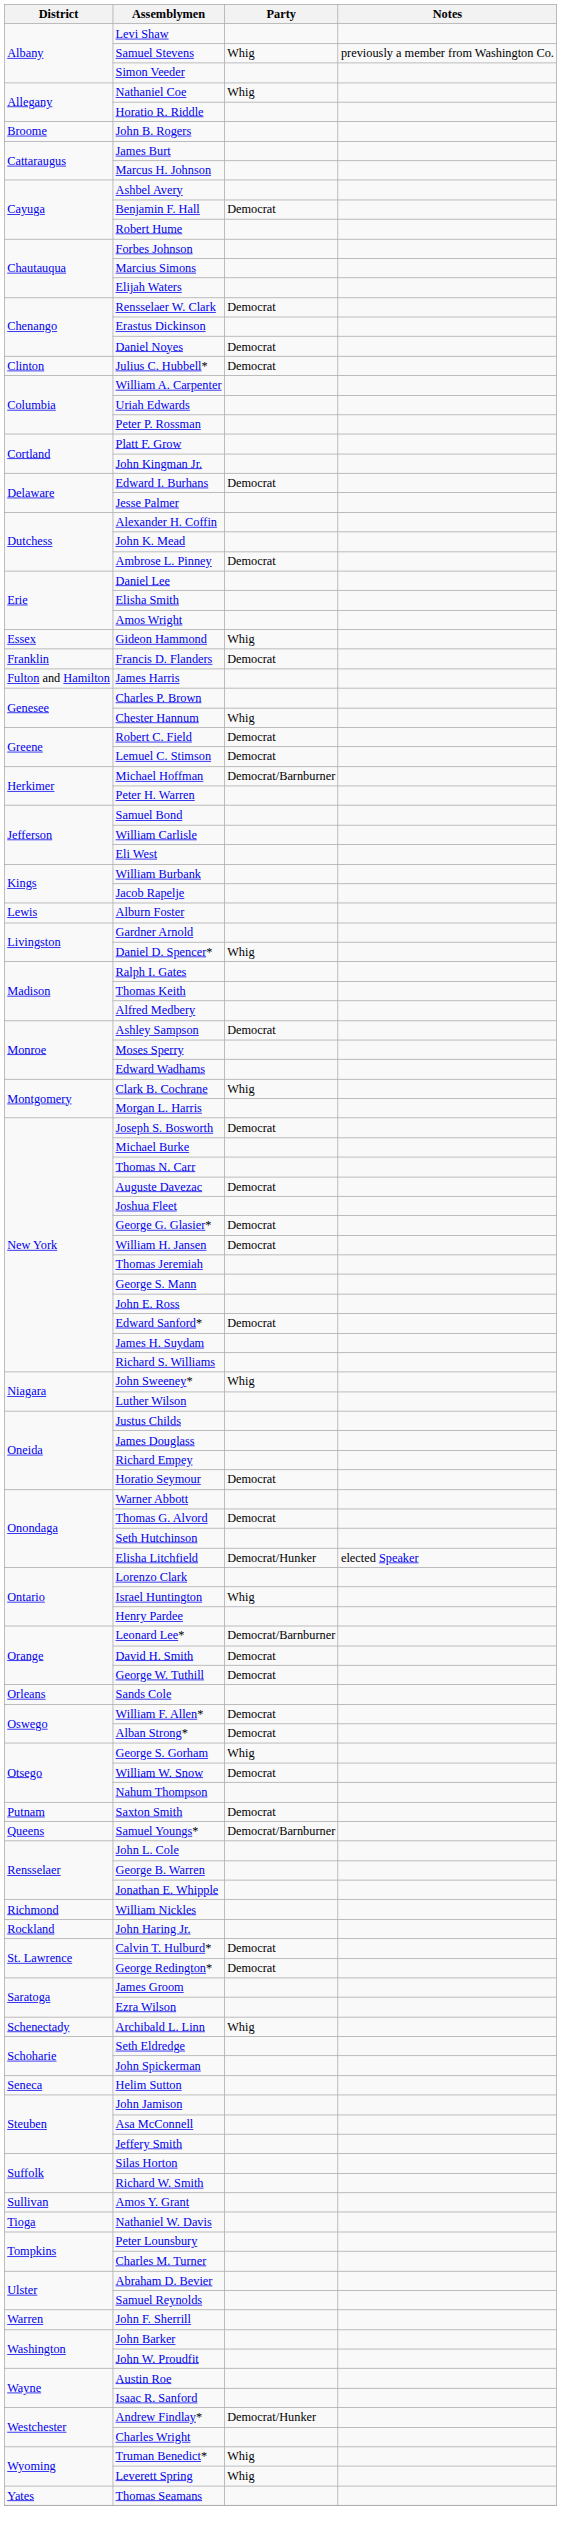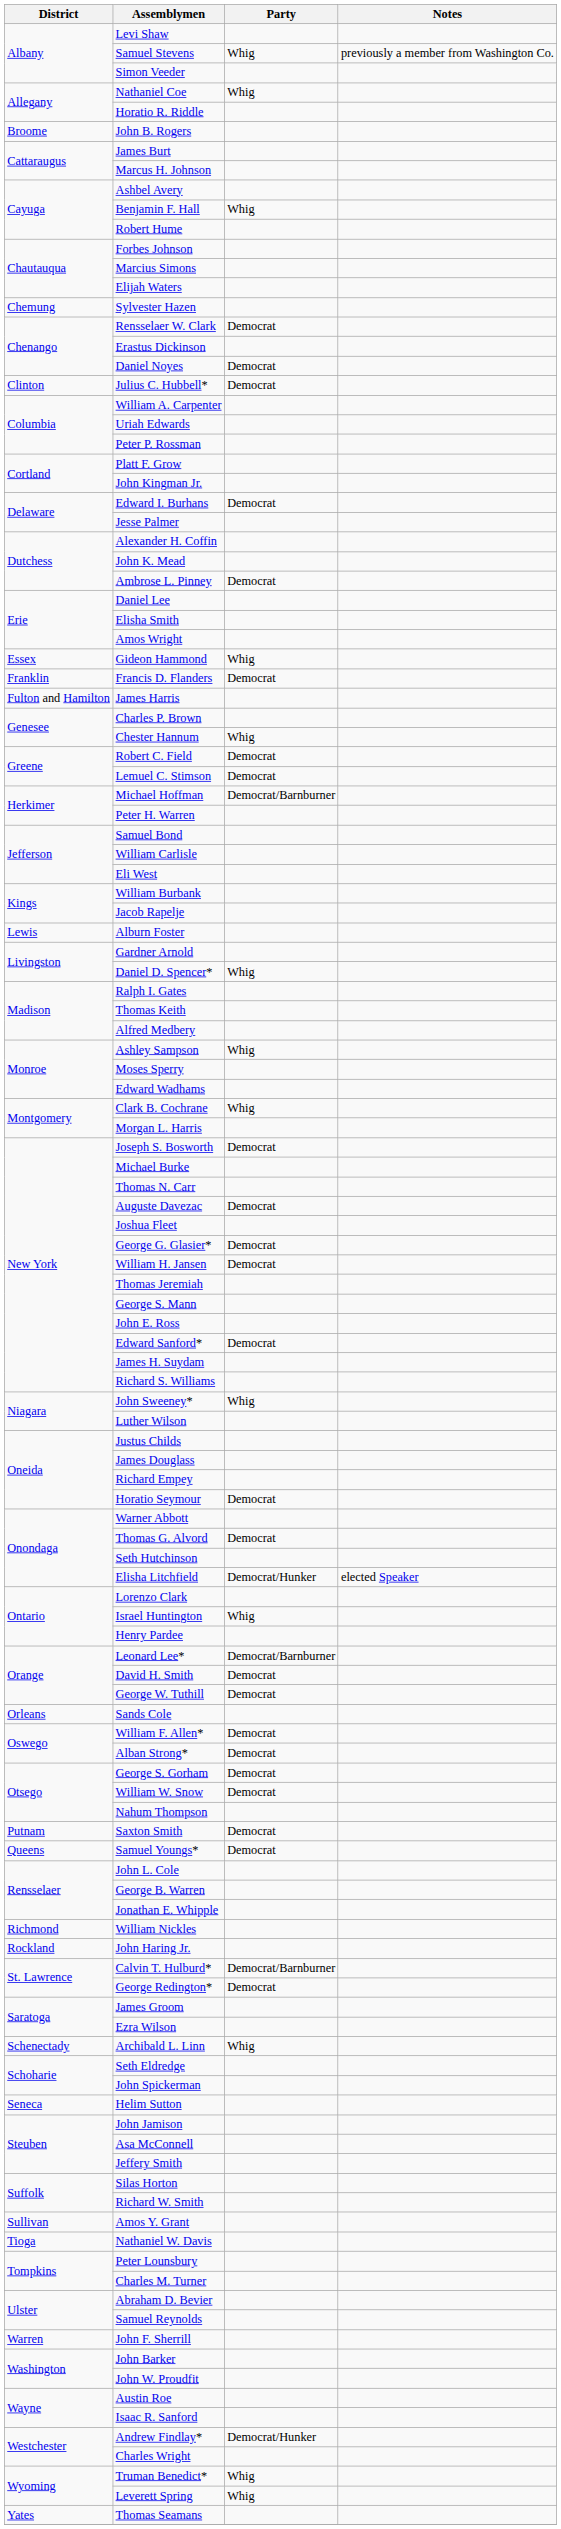Benjamin F. Hall | Party: Democrat -> Whig
+ row: Chemung | Sylvester Hazen
Ashley Sampson | Party: Democrat -> Whig
George S. Gorham | Party: Whig -> Democrat
Samuel Youngs* | Party: Democrat/Barnburner -> Democrat
Calvin T. Hulburd* | Party: Democrat -> Democrat/Barnburner
